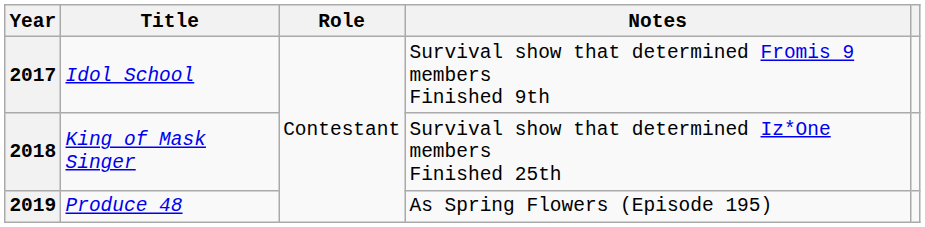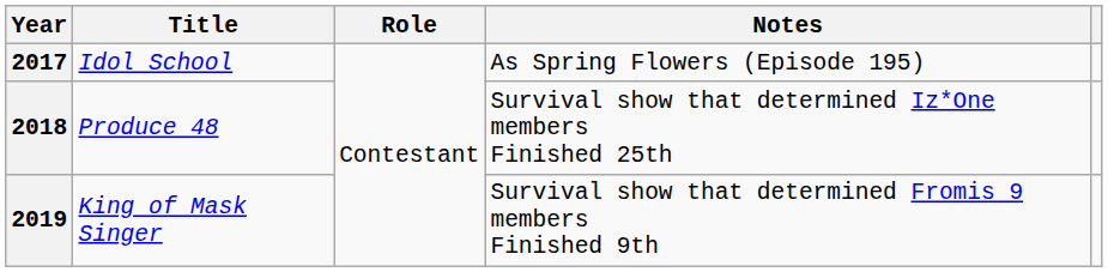2017 | Notes: Survival show that determined Fromis 9 members Finished 9th -> As Spring Flowers (Episode 195)
2018 | Title: King of Mask Singer -> Produce 48
2019 | Title: Produce 48 -> King of Mask Singer
2019 | Notes: As Spring Flowers (Episode 195) -> Survival show that determined Fromis 9 members Finished 9th
